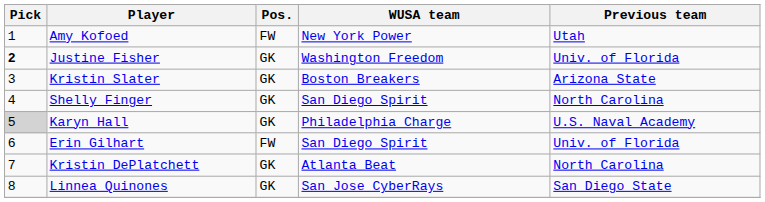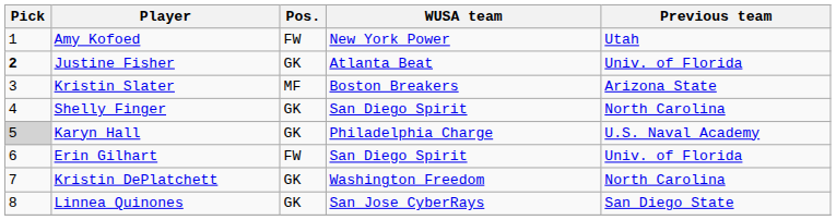Justine Fisher | WUSA team: Washington Freedom -> Atlanta Beat
Kristin Slater | Pos.: GK -> MF
Kristin DePlatchett | WUSA team: Atlanta Beat -> Washington Freedom
